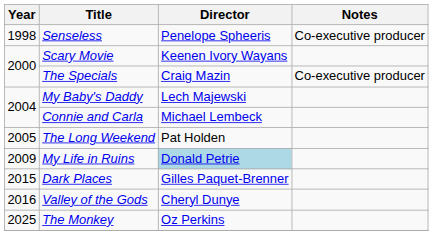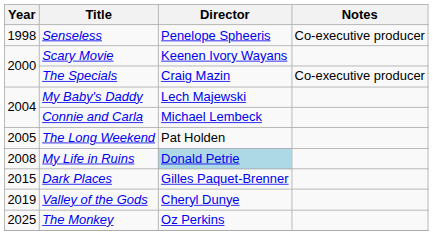My Life in Ruins | Year: 2009 -> 2008
Valley of the Gods | Year: 2016 -> 2019
